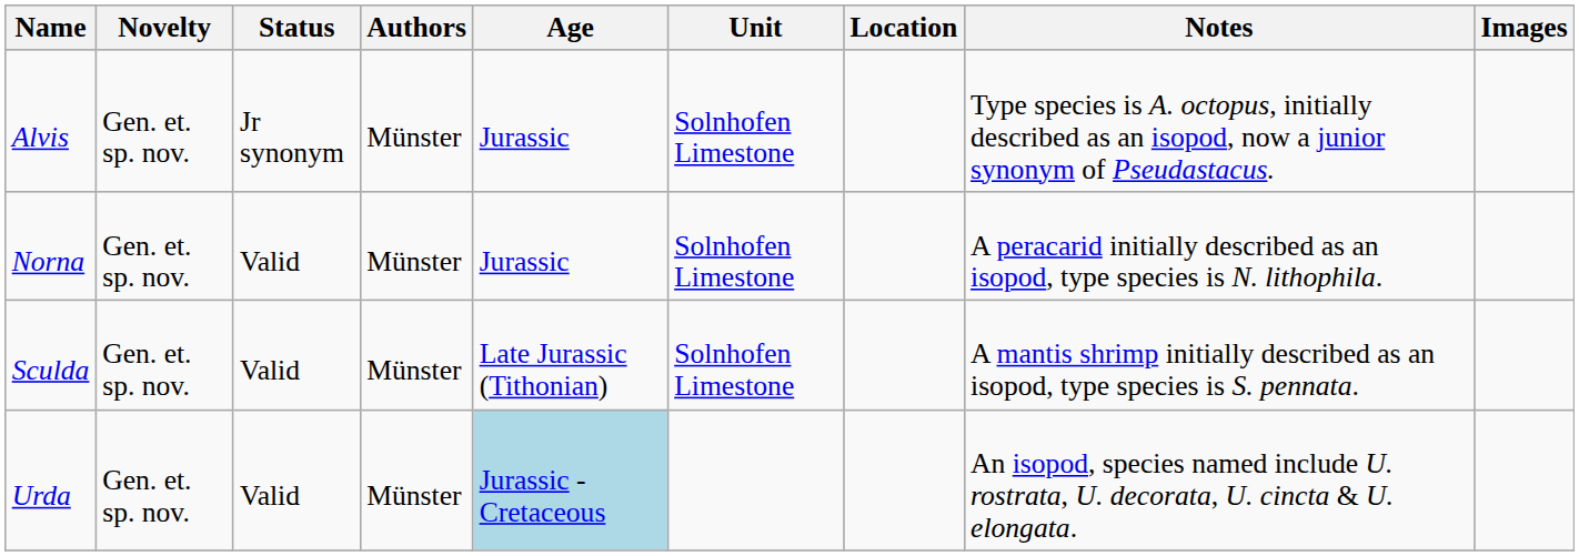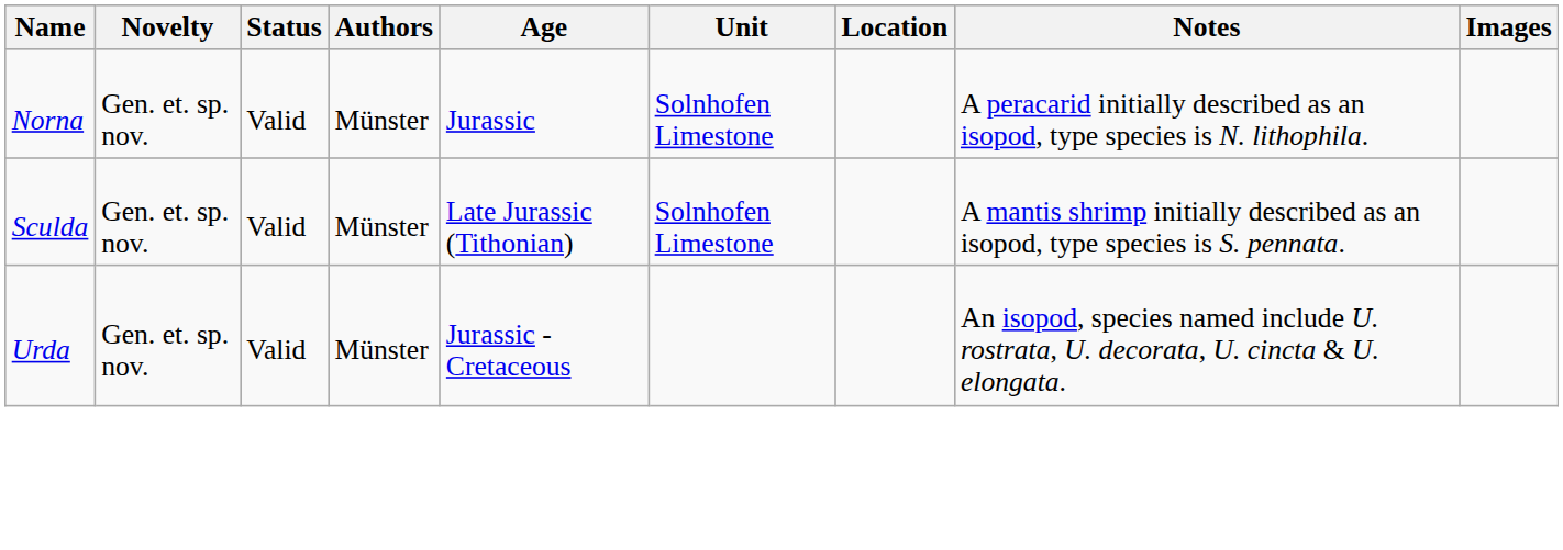- row: Alvis | Gen. et. sp. nov. | Jr synonym | Münster | Jurassic | Solnhofen Limestone | Type species is A. octopus, initially described as an isopod, now a junior synonym of Pseudastacus.
Urda | Age: lightblue background -> no background
